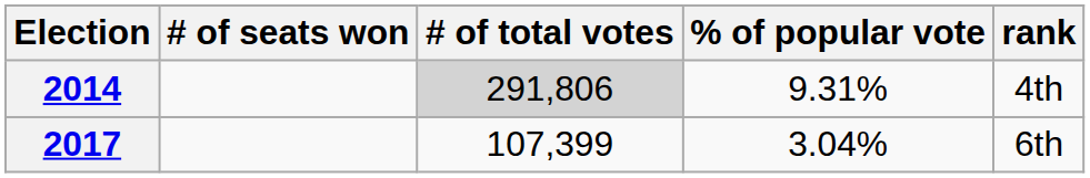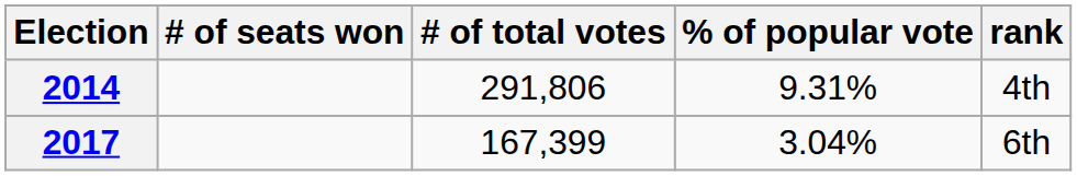2014 | # of total votes: lightgrey background -> no background
2017 | # of total votes: 107,399 -> 167,399
